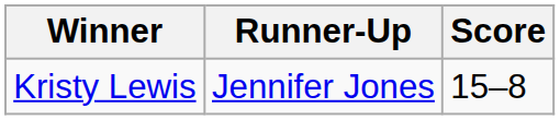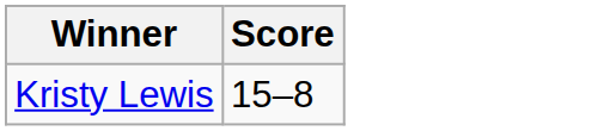- column: Runner-Up | Jennifer Jones
